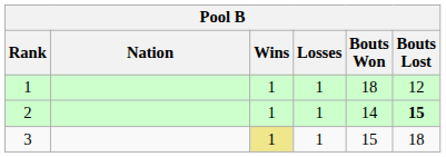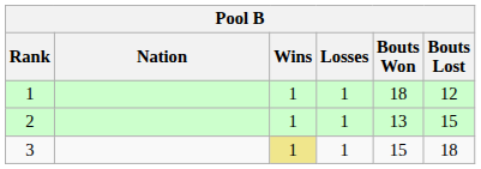2 | Bouts Won: 14 -> 13
2 | Bouts Lost: bold -> normal
